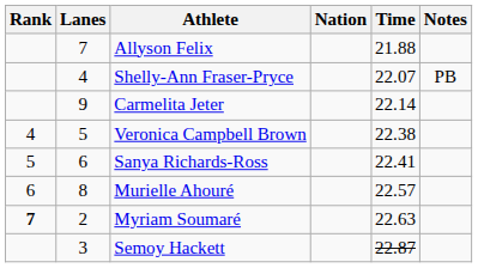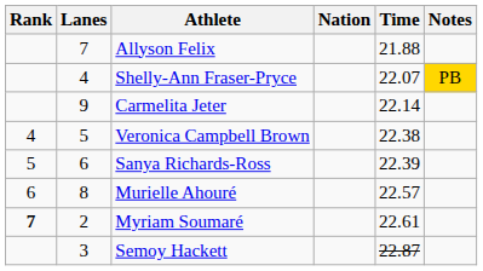Shelly-Ann Fraser-Pryce | Notes: no background -> gold background
Sanya Richards-Ross | Time: 22.41 -> 22.39
Myriam Soumaré | Time: 22.63 -> 22.61
